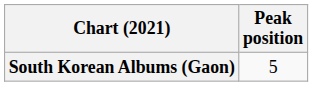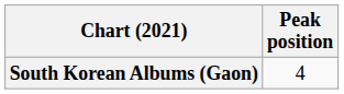South Korean Albums (Gaon) | Peak position: 5 -> 4
